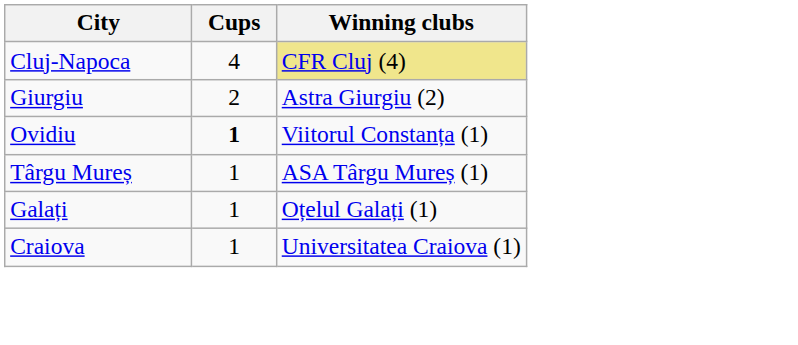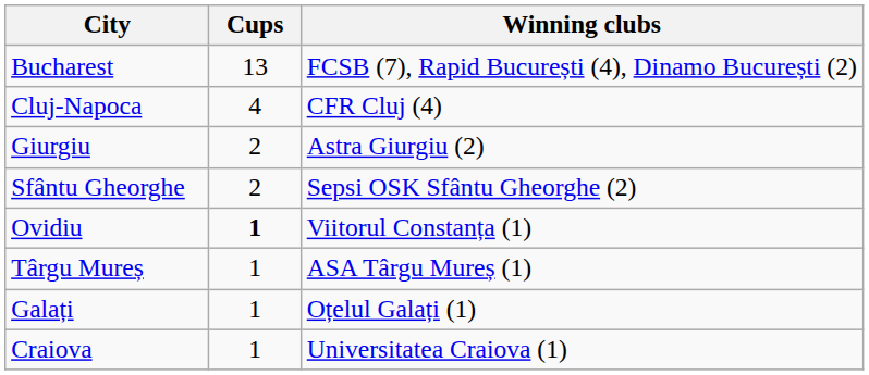+ row: Bucharest | 13 | FCSB (7), Rapid București (4), Dinamo București (2)
Cluj-Napoca | Winning clubs: khaki background -> no background
+ row: Sfântu Gheorghe | 2 | Sepsi OSK Sfântu Gheorghe (2)
